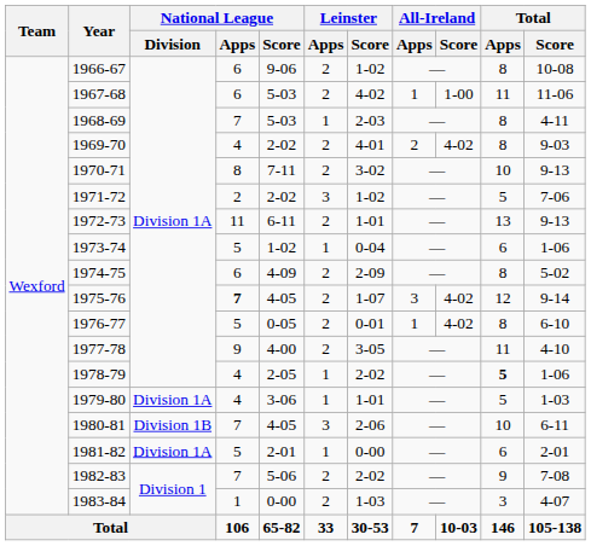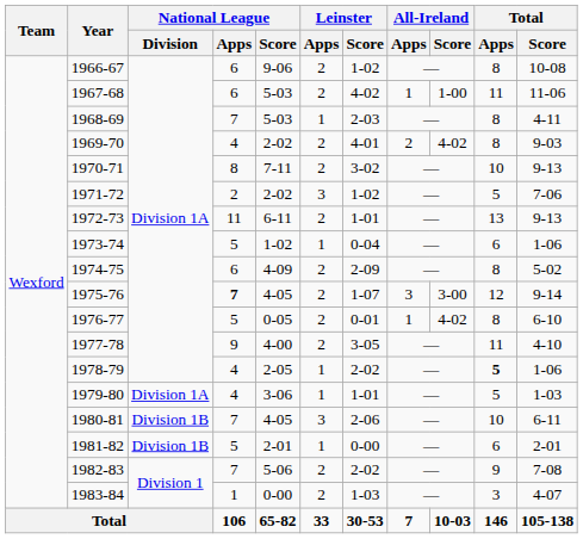1975-76 | All-Ireland / Score: 4-02 -> 3-00
1981-82 | National League / Division: Division 1A -> Division 1B
